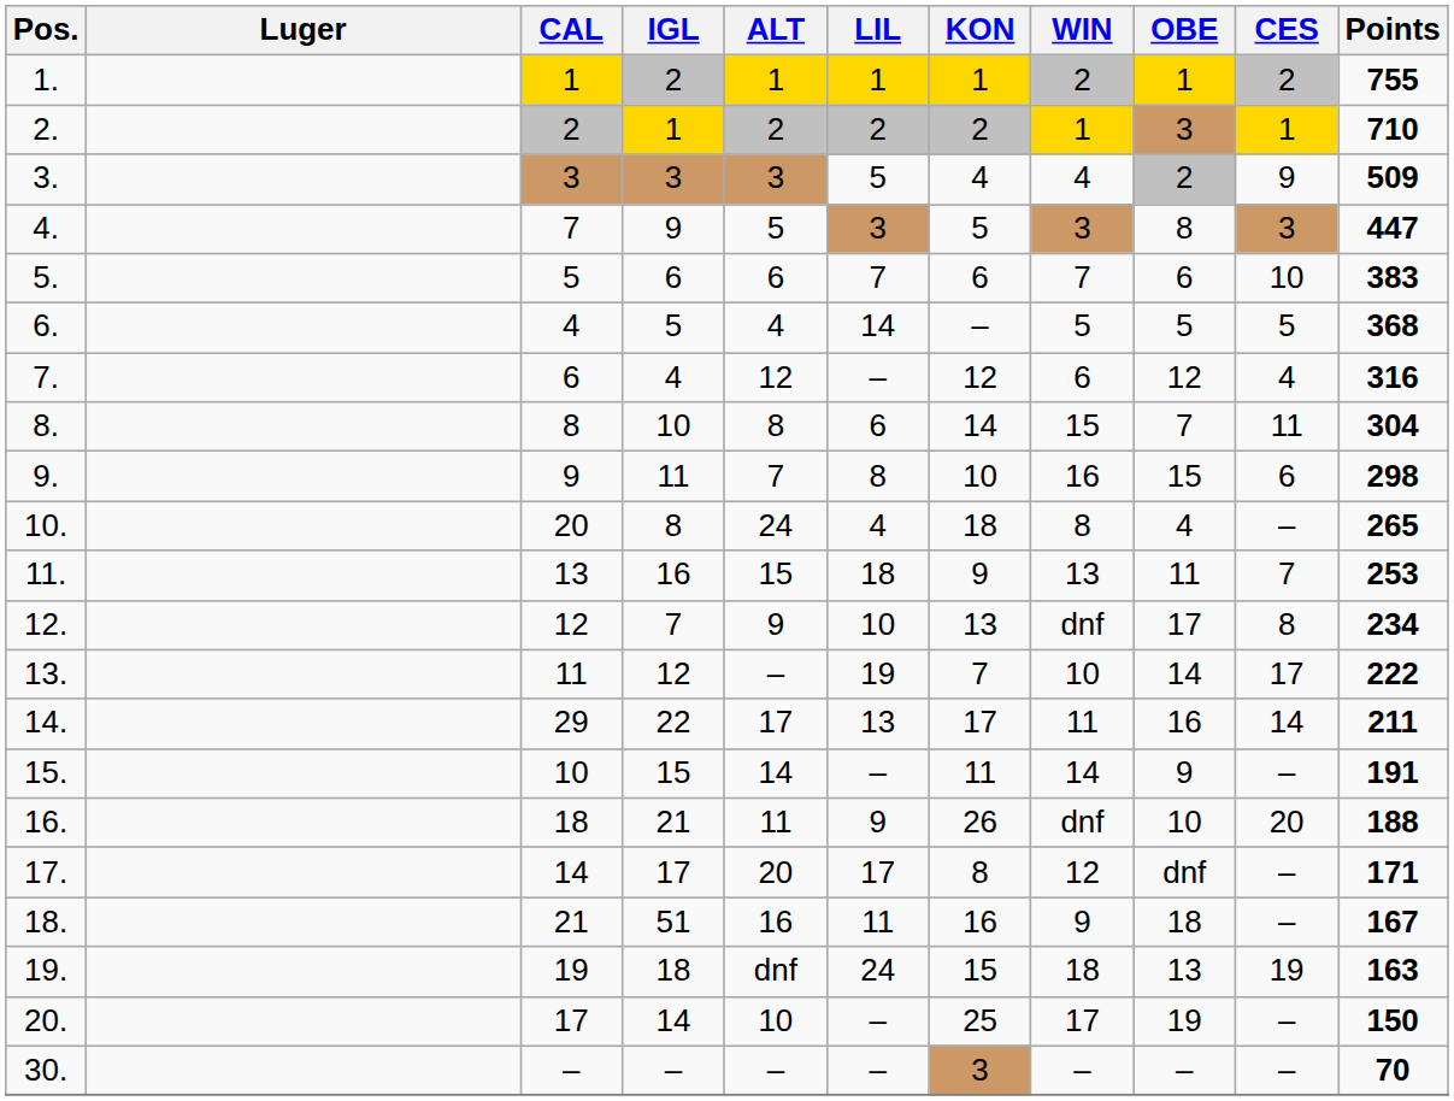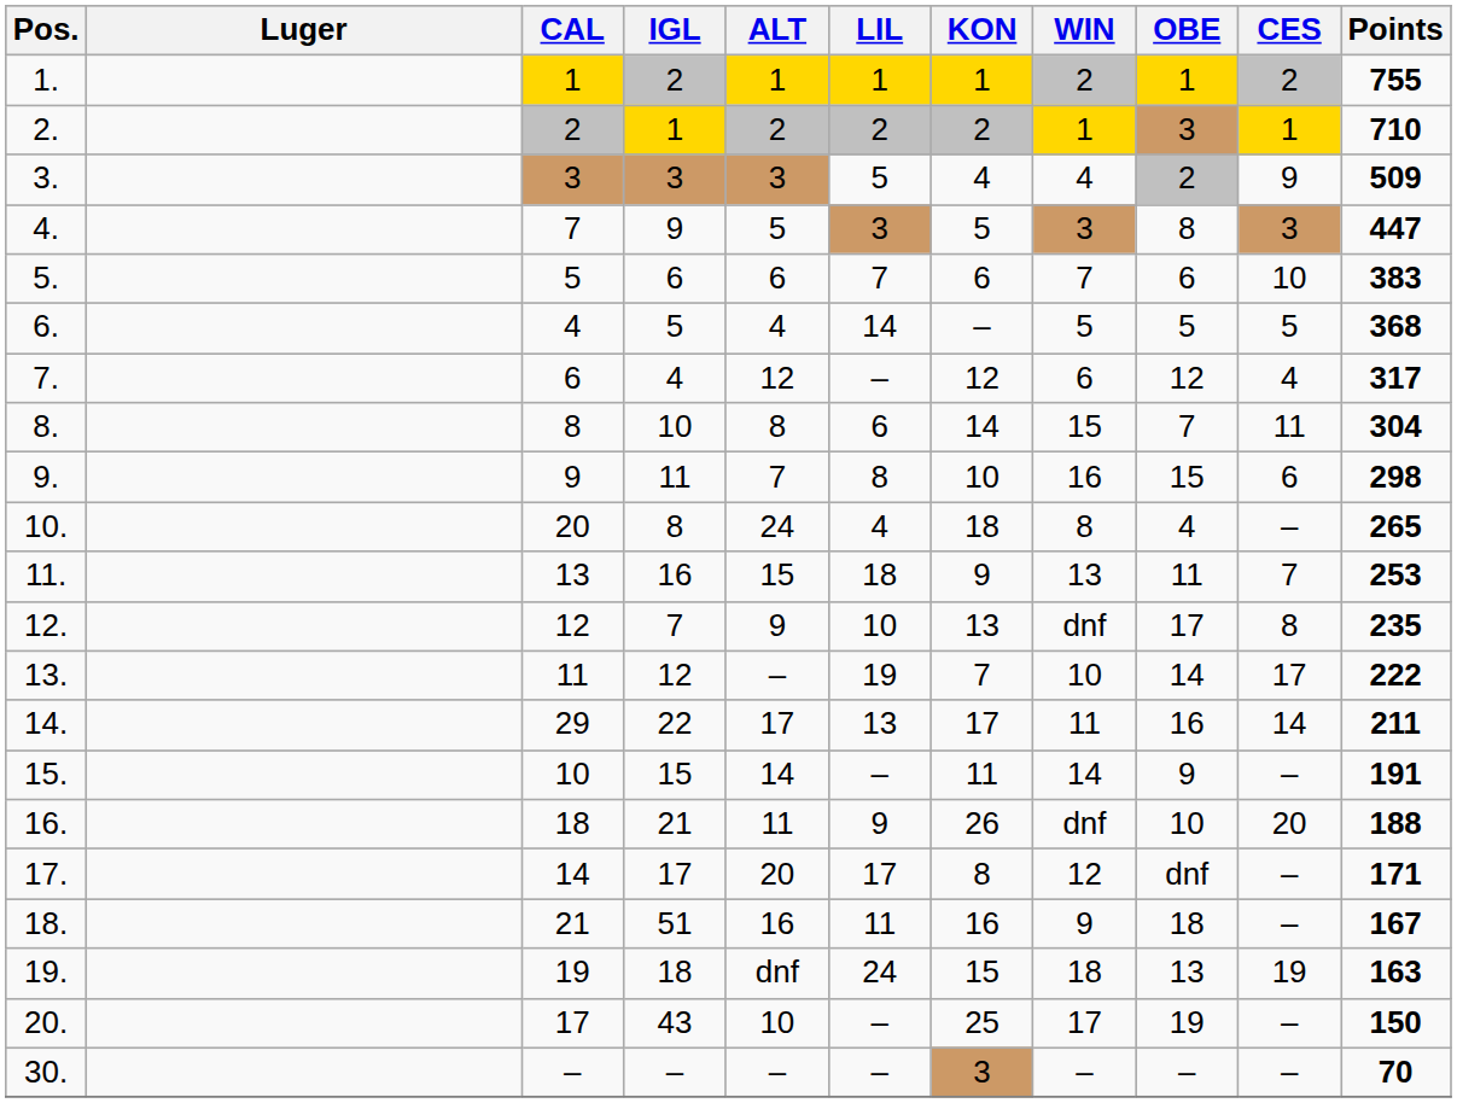7. | Points: 316 -> 317
12. | Points: 234 -> 235
20. | IGL: 14 -> 43
